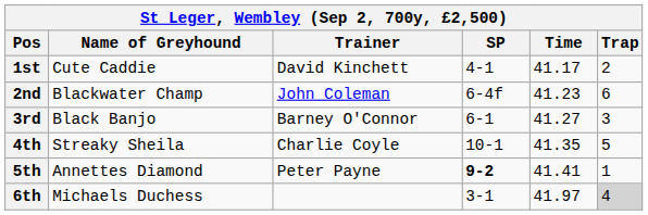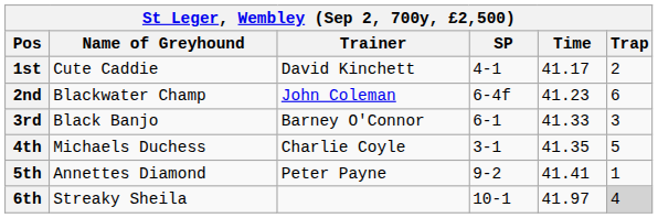3rd | Time: 41.27 -> 41.33
4th | Name of Greyhound: Streaky Sheila -> Michaels Duchess
4th | SP: 10-1 -> 3-1
5th | SP: bold -> normal
6th | Name of Greyhound: Michaels Duchess -> Streaky Sheila
6th | SP: 3-1 -> 10-1
